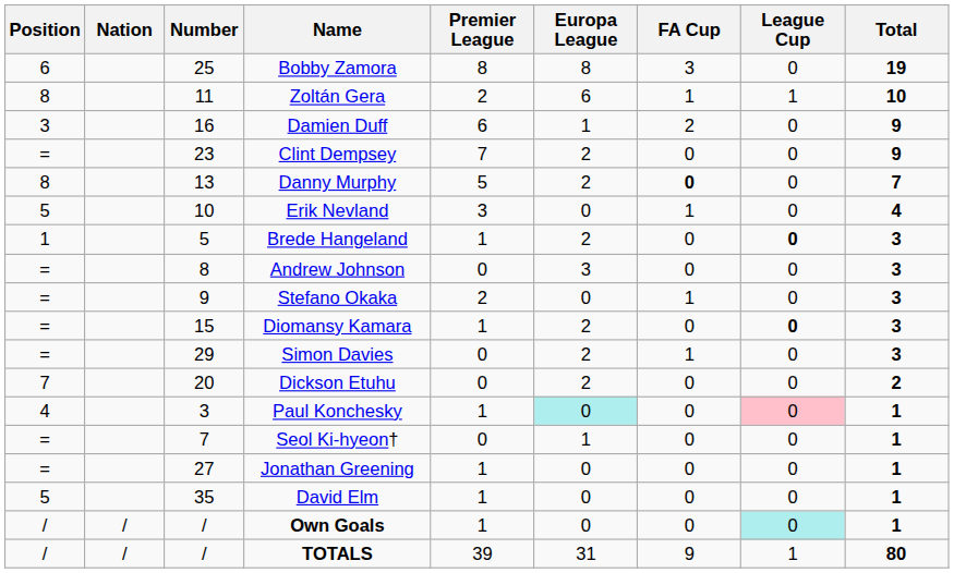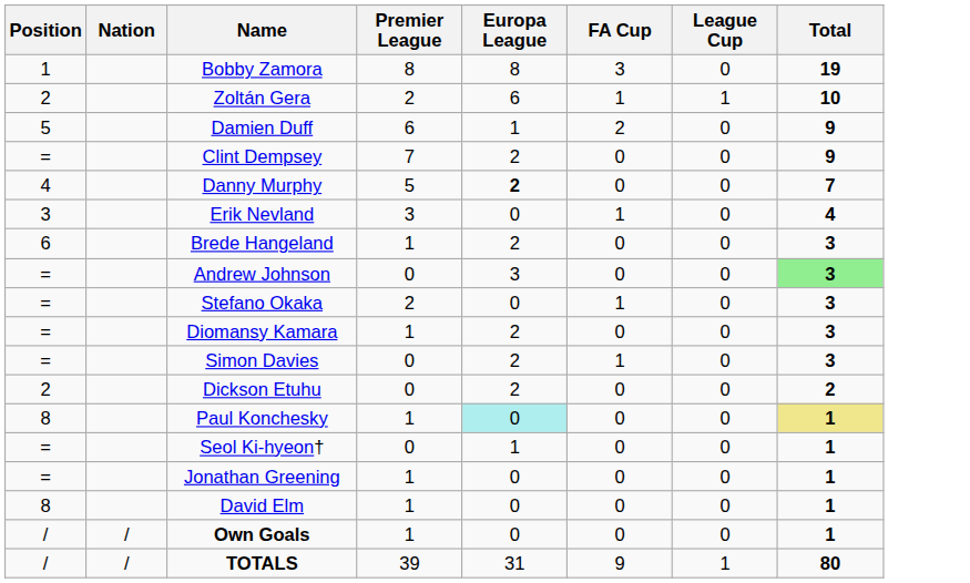- column: Number | 25 | 11 | 16 | 23 | 13 | 10 | 5 | 8 | 9 | 15 | 29 | 20 | 3 | 7 | 27 | 35 | / | /
Bobby Zamora | Position: 6 -> 1
Zoltán Gera | Position: 8 -> 2
Damien Duff | Position: 3 -> 5
Danny Murphy | Position: 8 -> 4
Danny Murphy | Europa League: normal -> bold
Danny Murphy | FA Cup: bold -> normal
Erik Nevland | Position: 5 -> 3
Brede Hangeland | Position: 1 -> 6
Brede Hangeland | League Cup: bold -> normal
Andrew Johnson | Total: no background -> lightgreen background
Diomansy Kamara | League Cup: bold -> normal
Dickson Etuhu | Position: 7 -> 2
Paul Konchesky | Position: 4 -> 8
Paul Konchesky | League Cup: pink background -> no background
Paul Konchesky | Total: no background -> khaki background
David Elm | Position: 5 -> 8
Own Goals | League Cup: paleturquoise background -> no background
